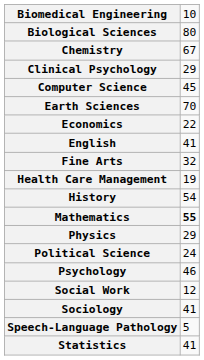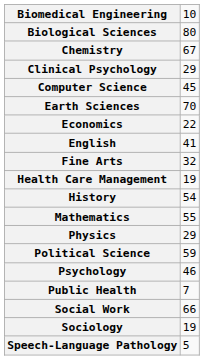Mathematics | column 2: bold -> normal
Political Science | column 2: 24 -> 59
+ row: Public Health | 7
Social Work | column 2: 12 -> 66
Sociology | column 2: 41 -> 19
- row: Statistics | 41
